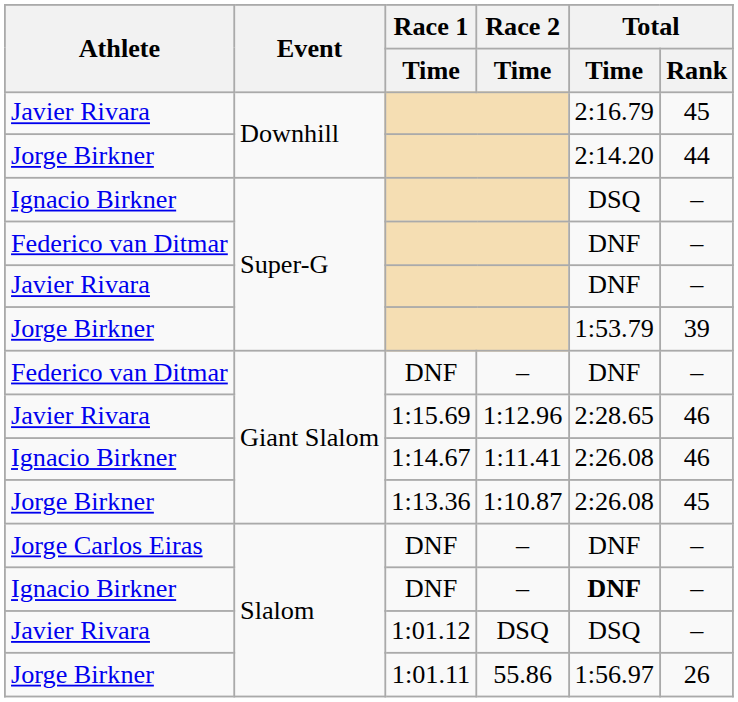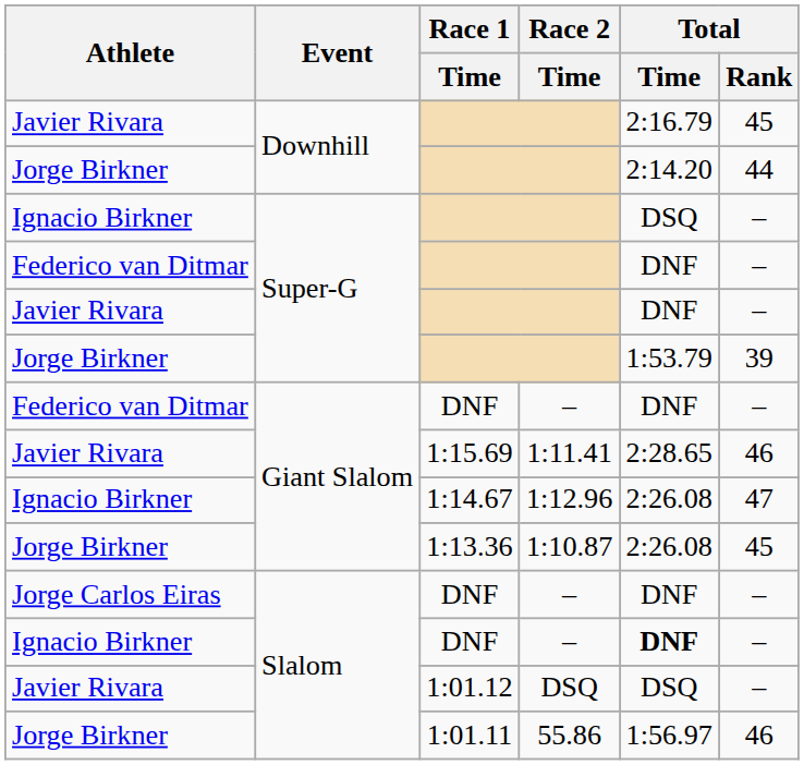1:15.69 | Race 2 / Time: 1:12.96 -> 1:11.41
1:14.67 | Race 2 / Time: 1:11.41 -> 1:12.96
1:14.67 | Total / Rank: 46 -> 47
1:01.11 | Total / Rank: 26 -> 46
